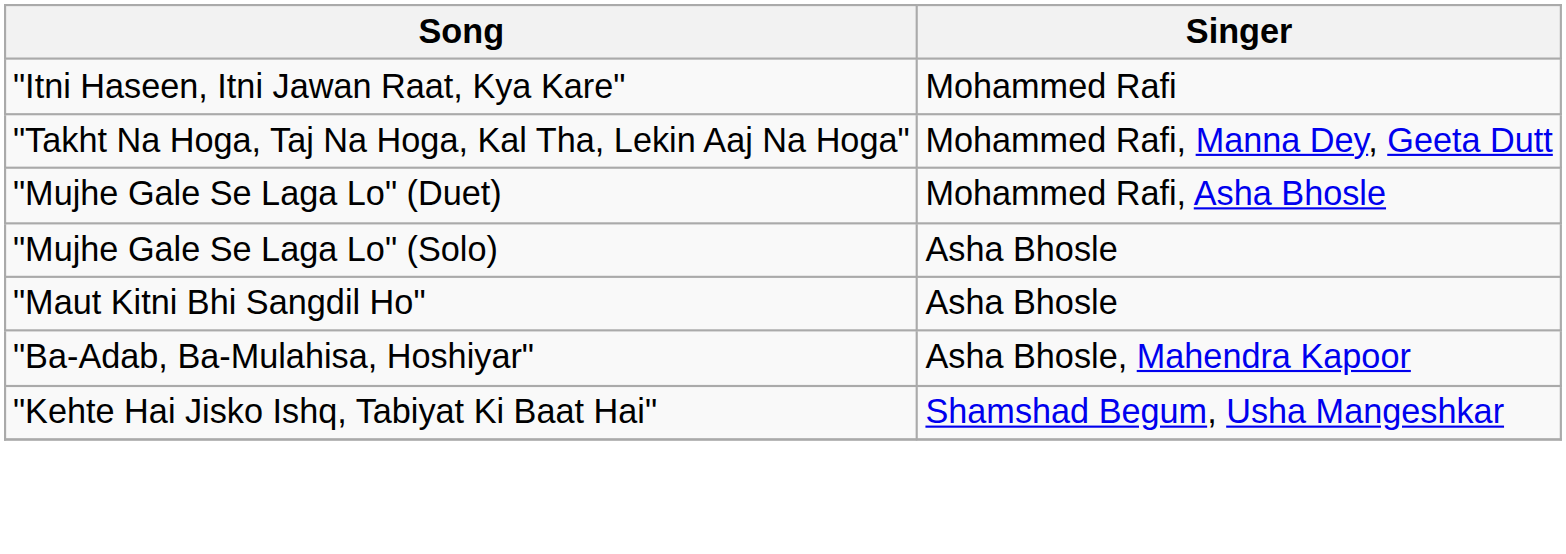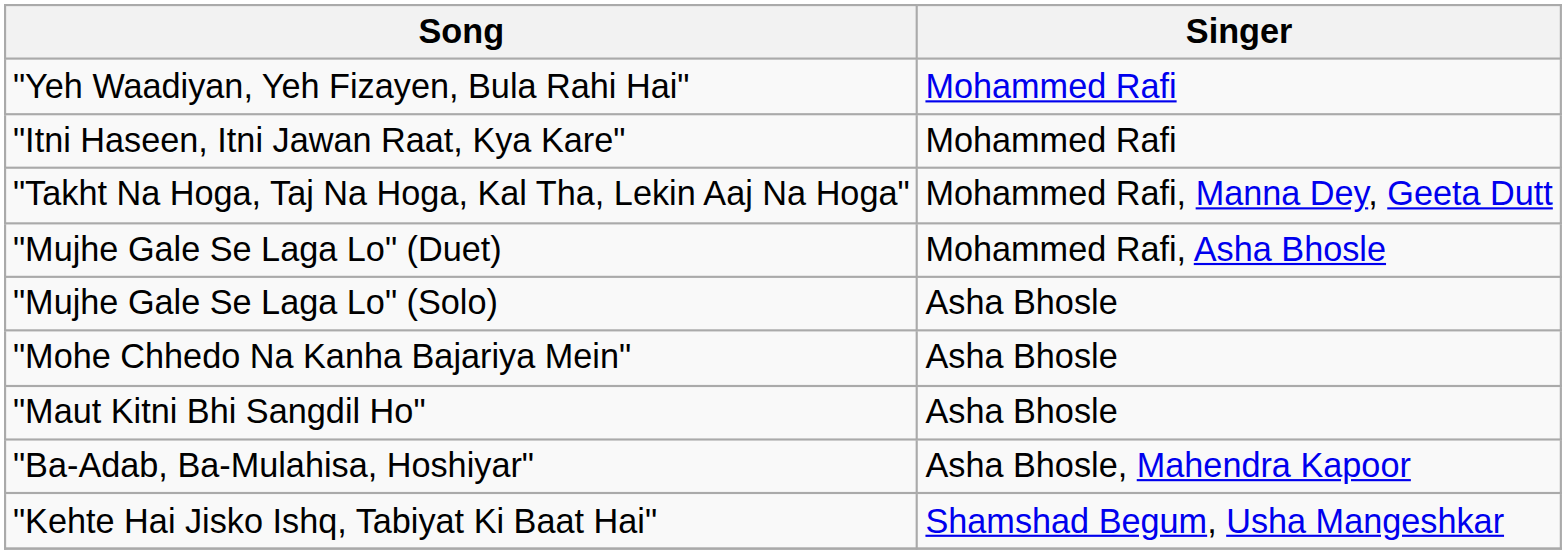+ row: "Yeh Waadiyan, Yeh Fizayen, Bula Rahi Hai" | Mohammed Rafi
+ row: "Mohe Chhedo Na Kanha Bajariya Mein" | Asha Bhosle
